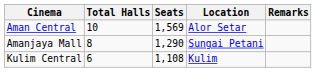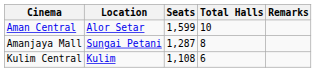columns swapped: Total Halls <-> Location
Aman Central | Seats: 1,569 -> 1,599
Amanjaya Mall | Seats: 1,290 -> 1,287
